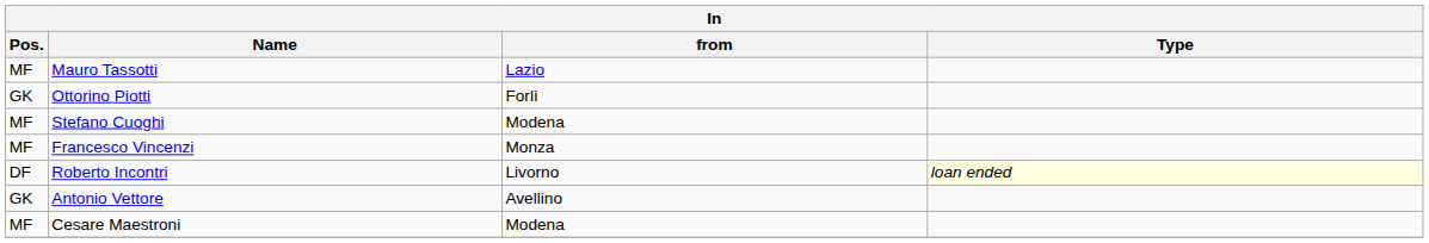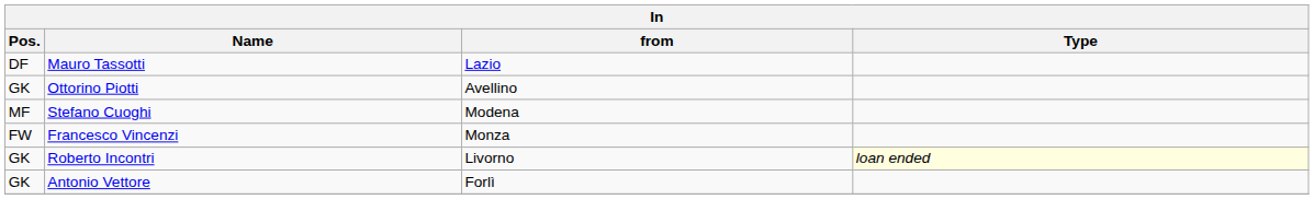Mauro Tassotti | Pos.: MF -> DF
Ottorino Piotti | from: Forlì -> Avellino
Francesco Vincenzi | Pos.: MF -> FW
Roberto Incontri | Pos.: DF -> GK
Antonio Vettore | from: Avellino -> Forlì
- row: MF | Cesare Maestroni | Modena
